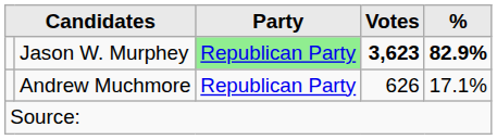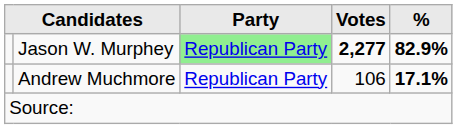Jason W. Murphey | Votes: 3,623 -> 2,277
Andrew Muchmore | Votes: 626 -> 106
Andrew Muchmore | %: normal -> bold
